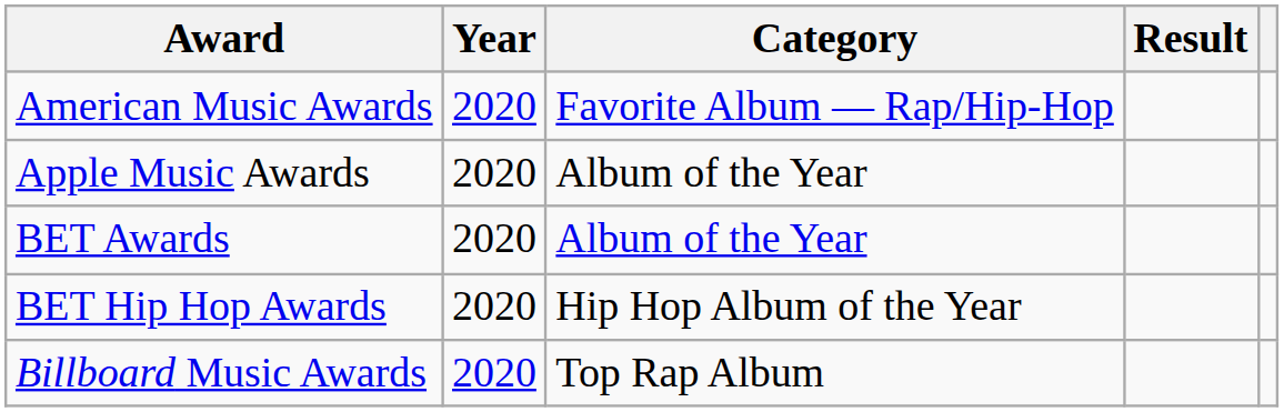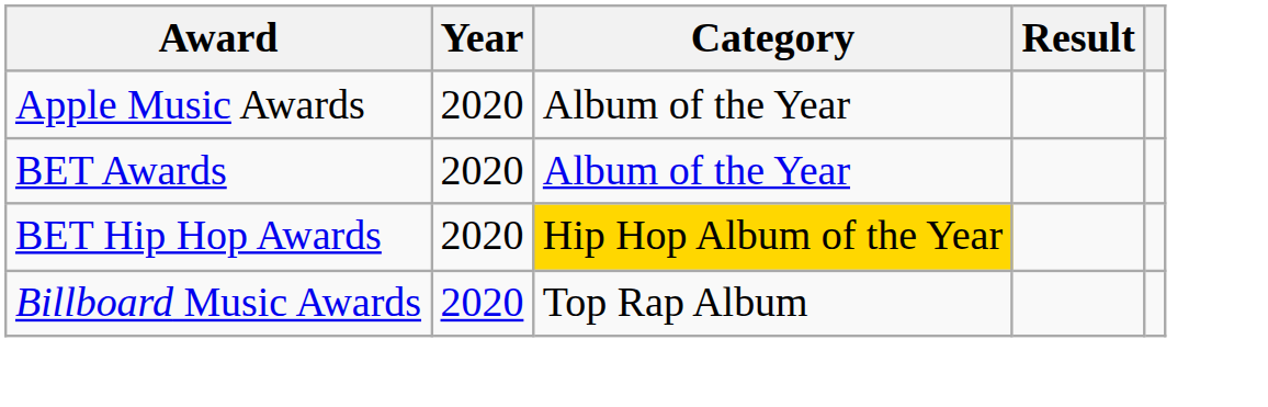- row: American Music Awards | 2020 | Favorite Album — Rap/Hip-Hop
BET Hip Hop Awards | Category: no background -> gold background
